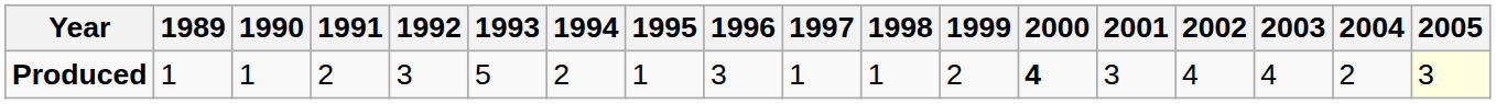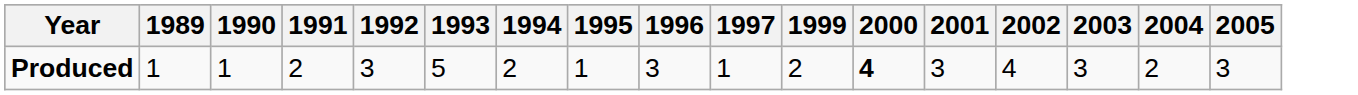- column: 1998 | 1
Produced | 2003: 4 -> 3
Produced | 2005: lightyellow background -> no background
